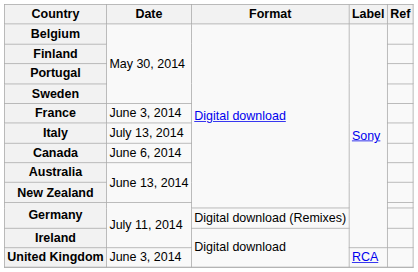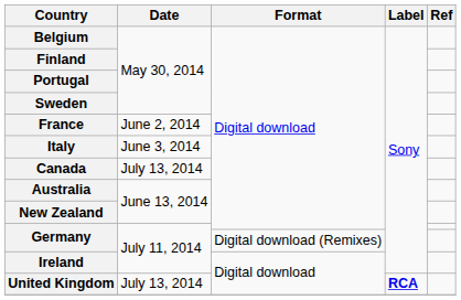France | Date: June 3, 2014 -> June 2, 2014
Italy | Date: July 13, 2014 -> June 3, 2014
Canada | Date: June 6, 2014 -> July 13, 2014
United Kingdom | Date: June 3, 2014 -> July 13, 2014
United Kingdom | Label: normal -> bold
